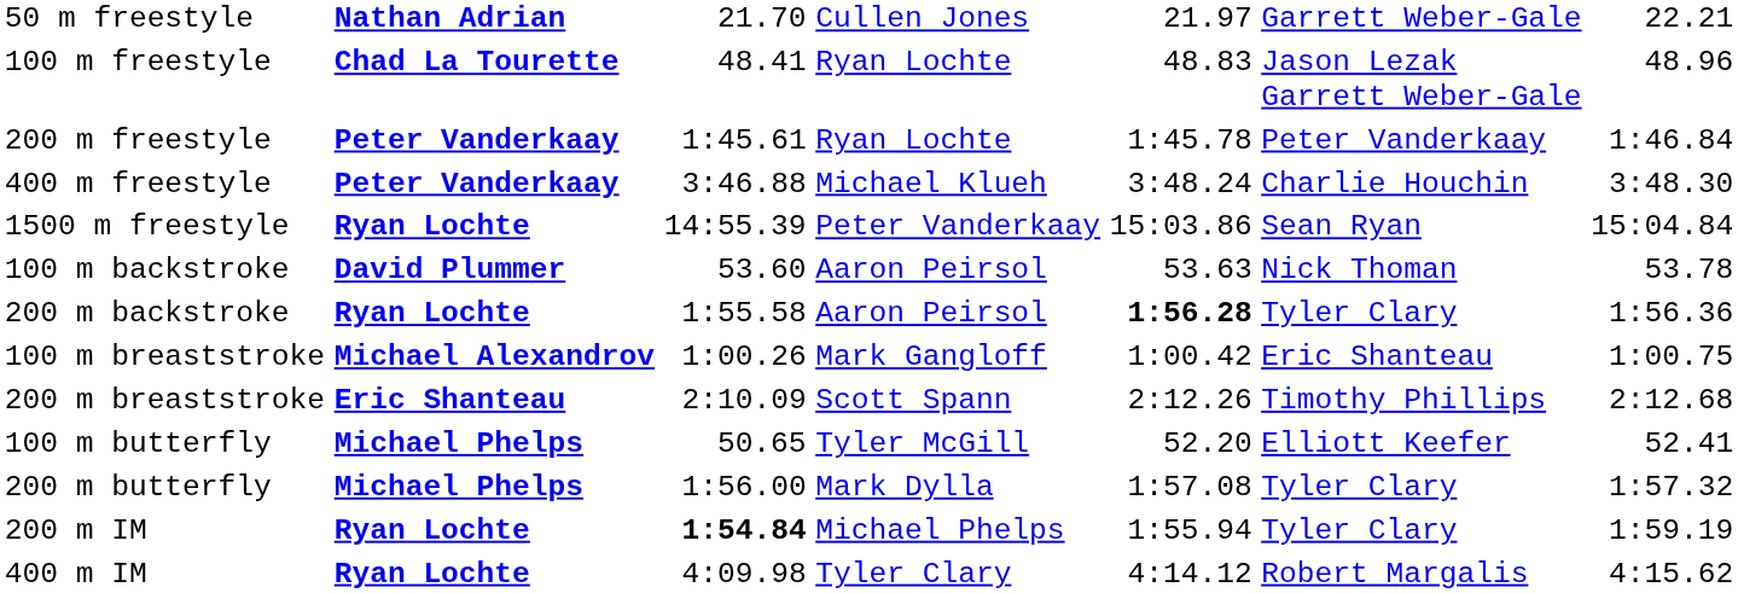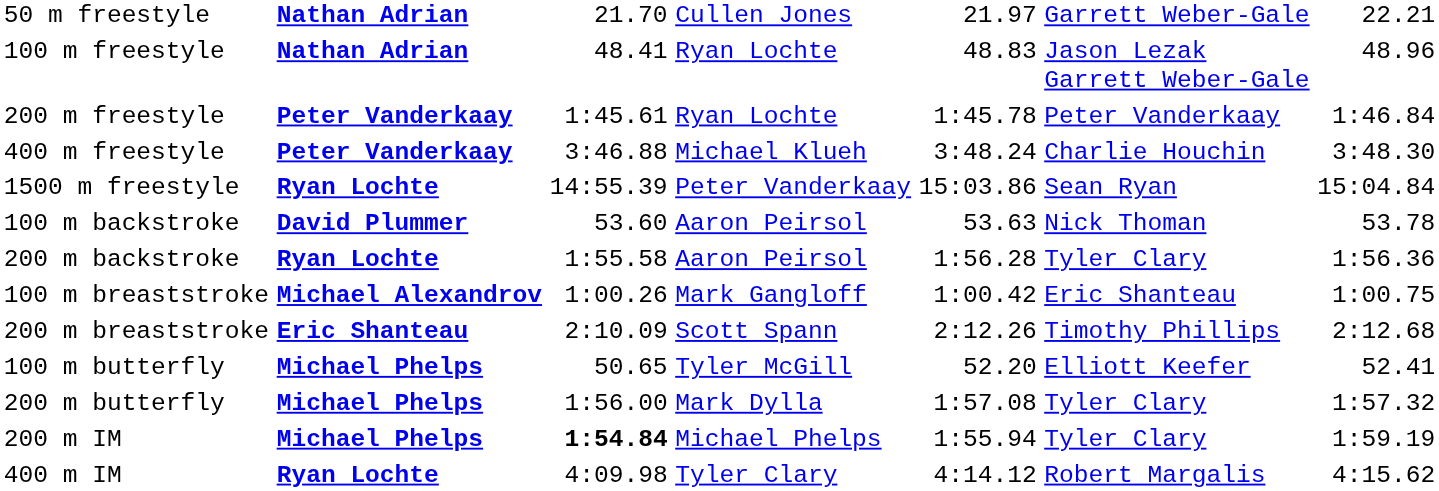100 m freestyle | column 2: Chad La Tourette -> Nathan Adrian
200 m backstroke | column 5: bold -> normal
200 m IM | column 2: Ryan Lochte -> Michael Phelps
